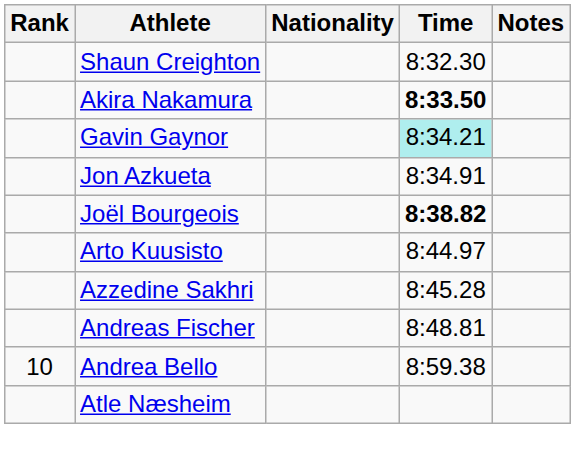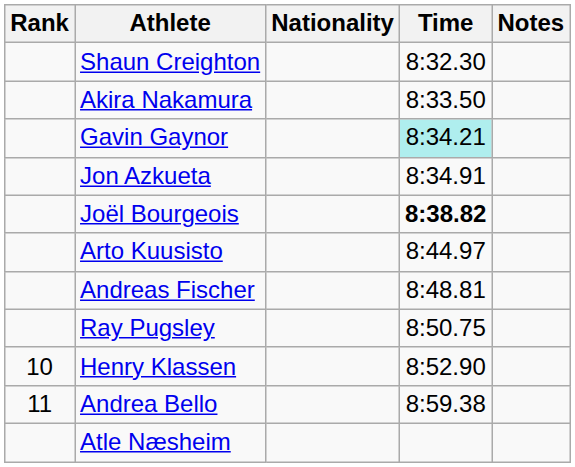Akira Nakamura | Time: bold -> normal
- row: Azzedine Sakhri | 8:45.28
+ row: Ray Pugsley | 8:50.75
+ row: 10 | Henry Klassen | 8:52.90
Andrea Bello | Rank: 10 -> 11
